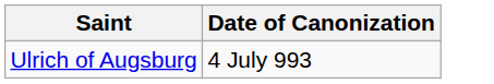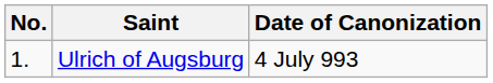+ column: No. | 1.
